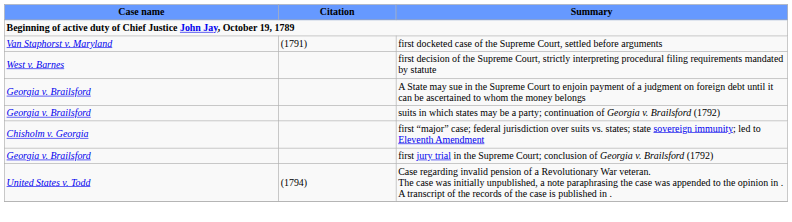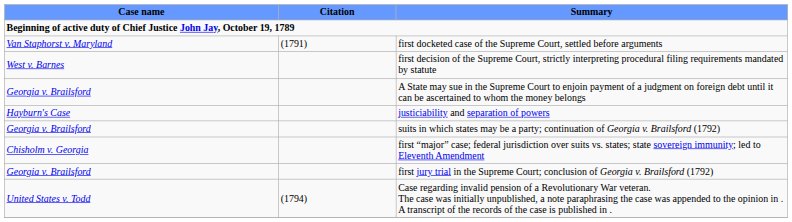+ row: Hayburn's Case | justiciability and separation of powers
